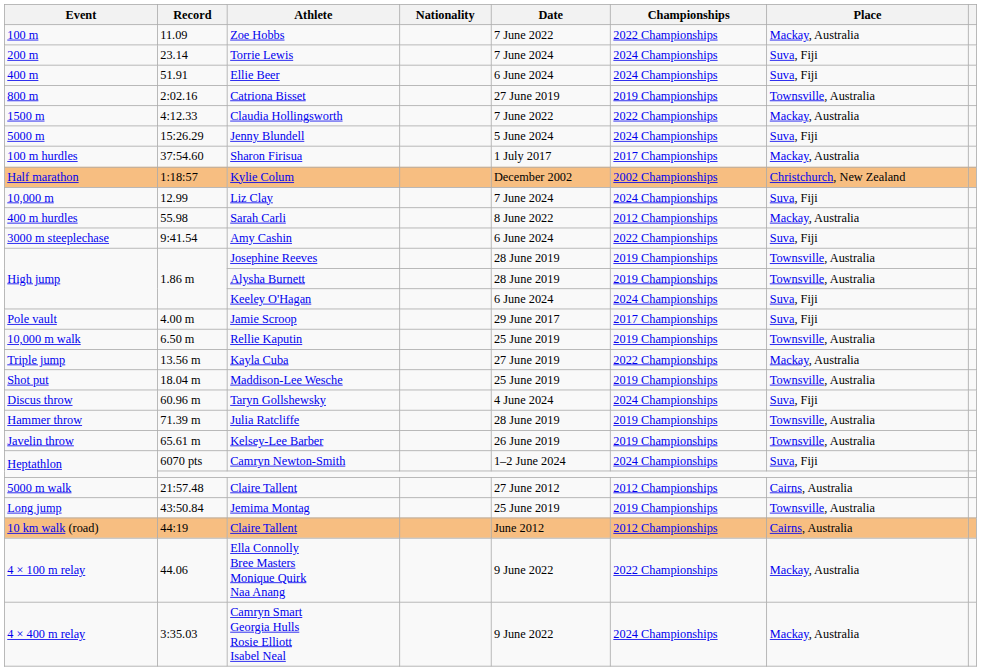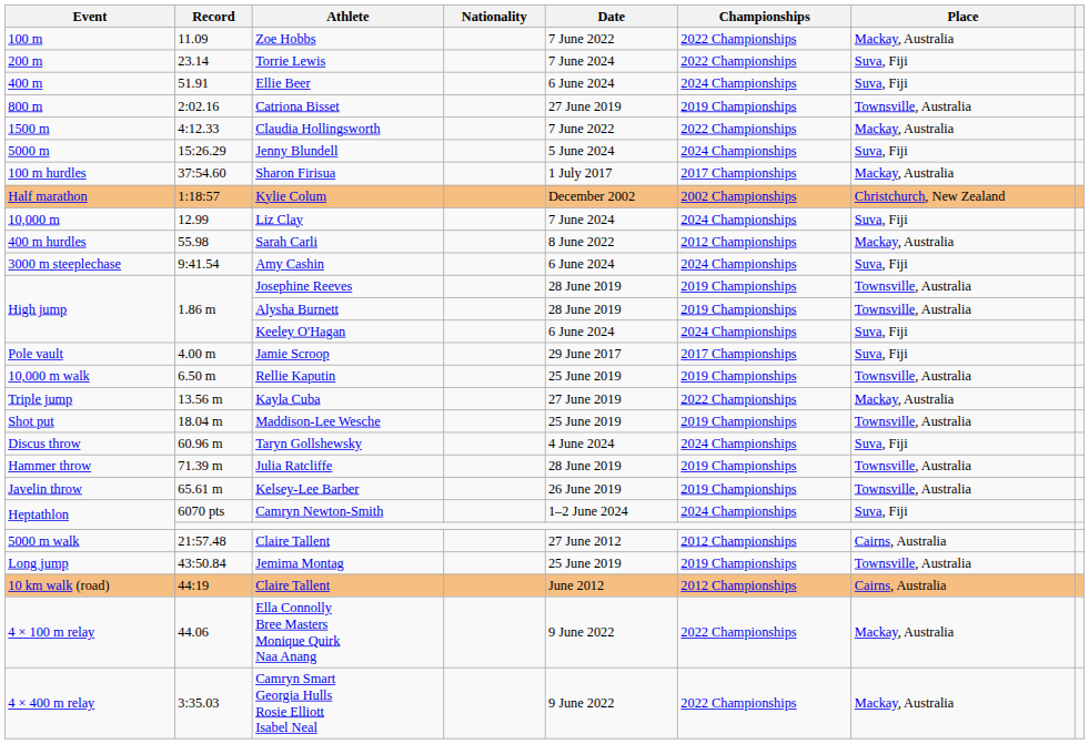Torrie Lewis | Championships: 2024 Championships -> 2022 Championships
Amy Cashin | Championships: 2022 Championships -> 2024 Championships
Camryn Smart Georgia Hulls Rosie Elliott Isabel Neal | Championships: 2024 Championships -> 2022 Championships
